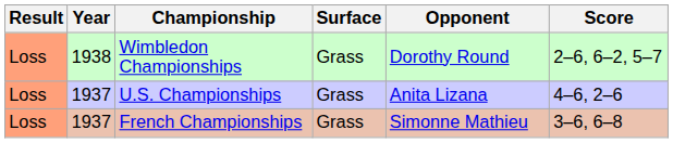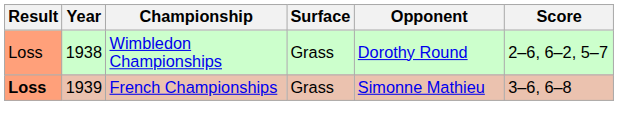- row: Loss | 1937 | U.S. Championships | Grass | Anita Lizana | 4–6, 2–6
French Championships | Result: normal -> bold
French Championships | Year: 1937 -> 1939
